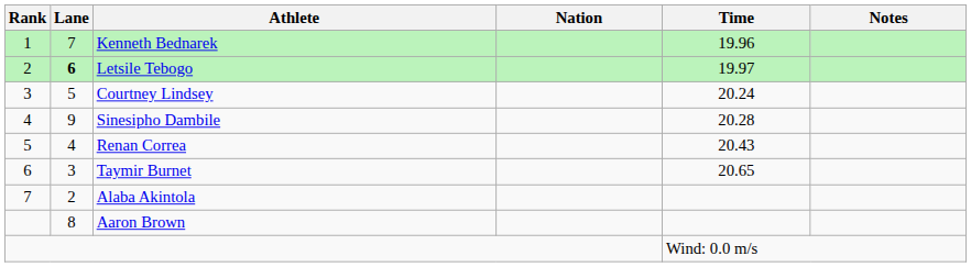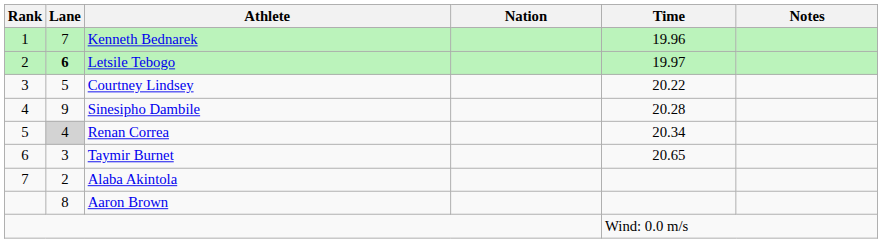Courtney Lindsey | Time: 20.24 -> 20.22
Renan Correa | Lane: no background -> lightgrey background
Renan Correa | Time: 20.43 -> 20.34
